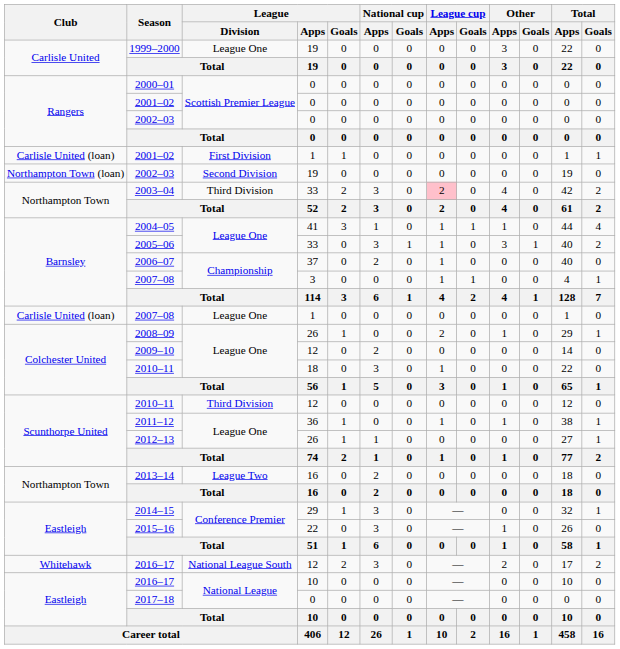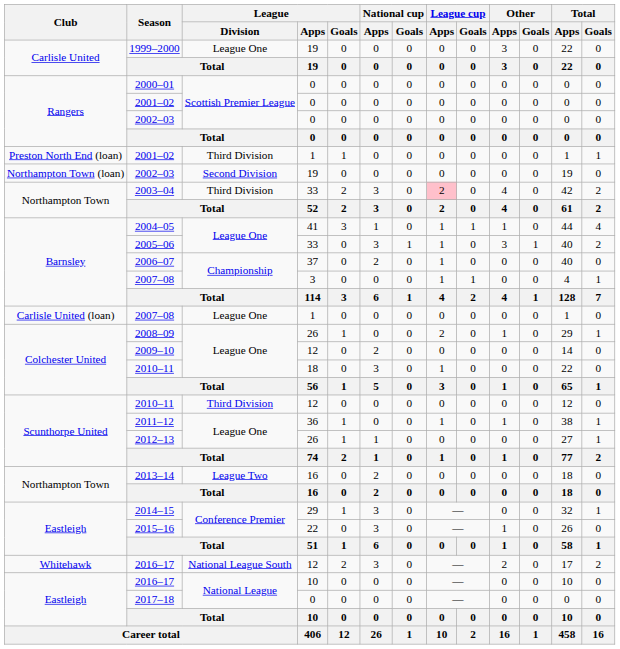2001–02 / 1 | Club: Carlisle United (loan) -> Preston North End (loan)
2001–02 / 1 | League / Division: First Division -> Third Division
